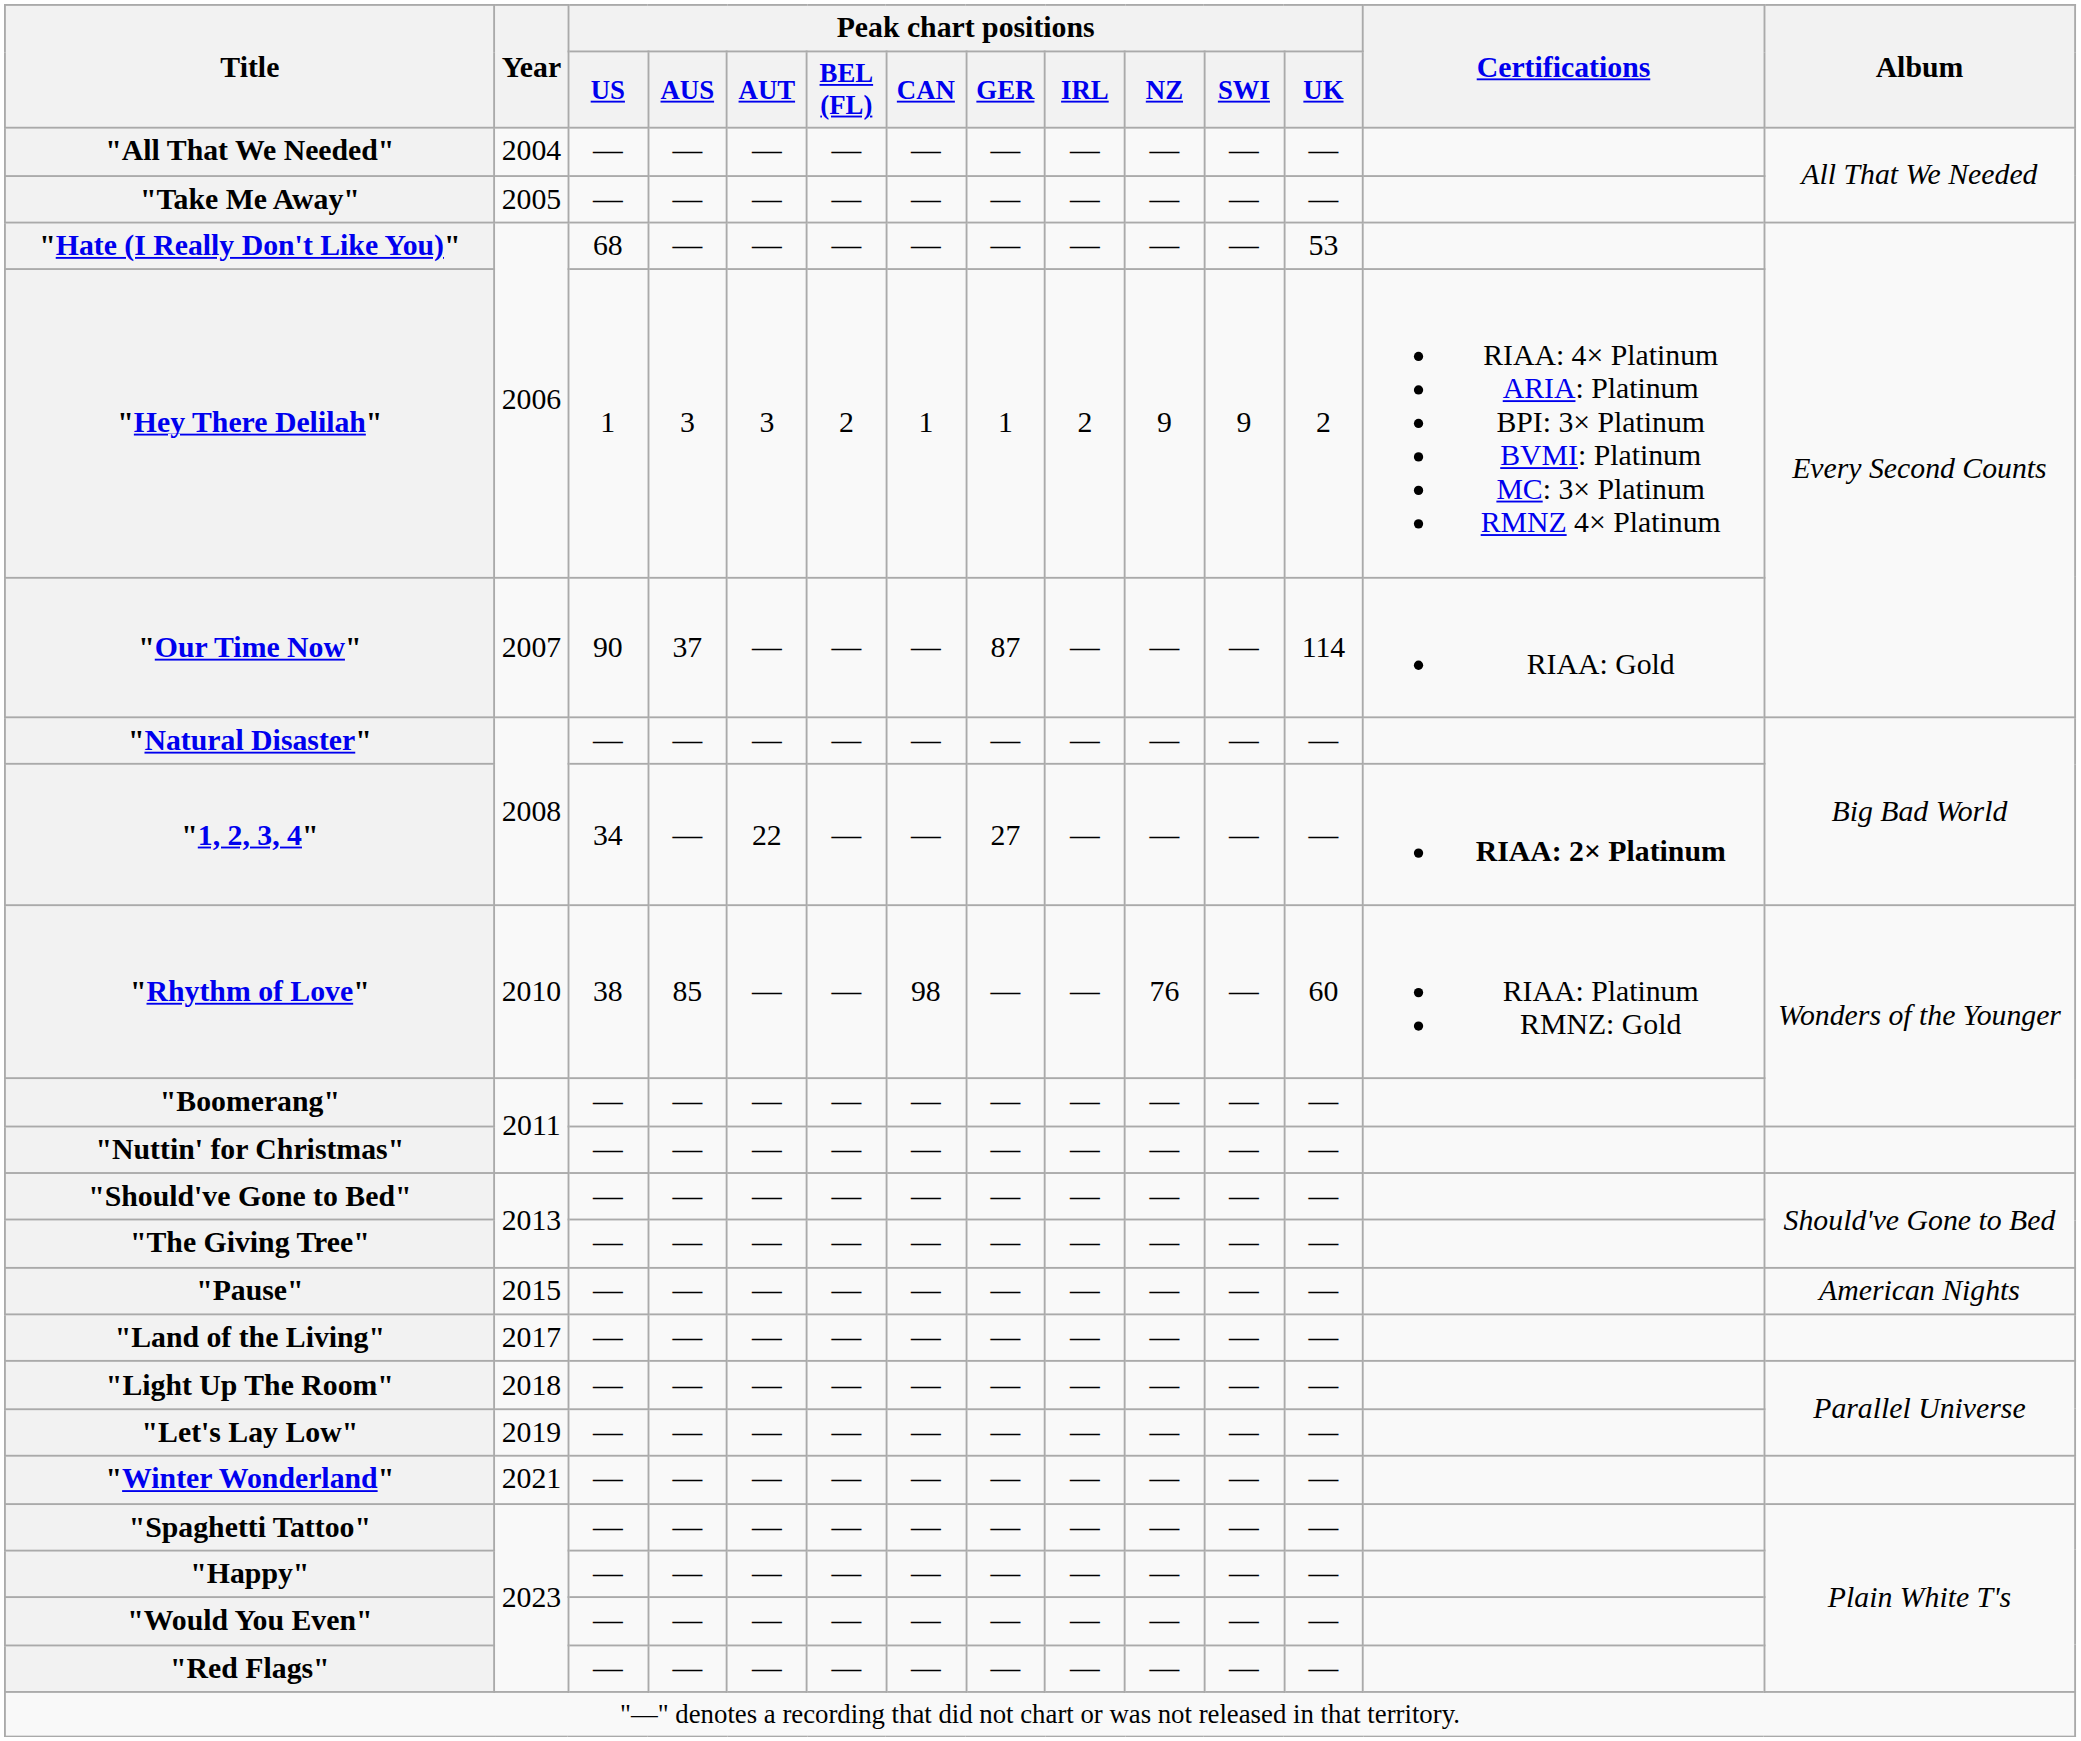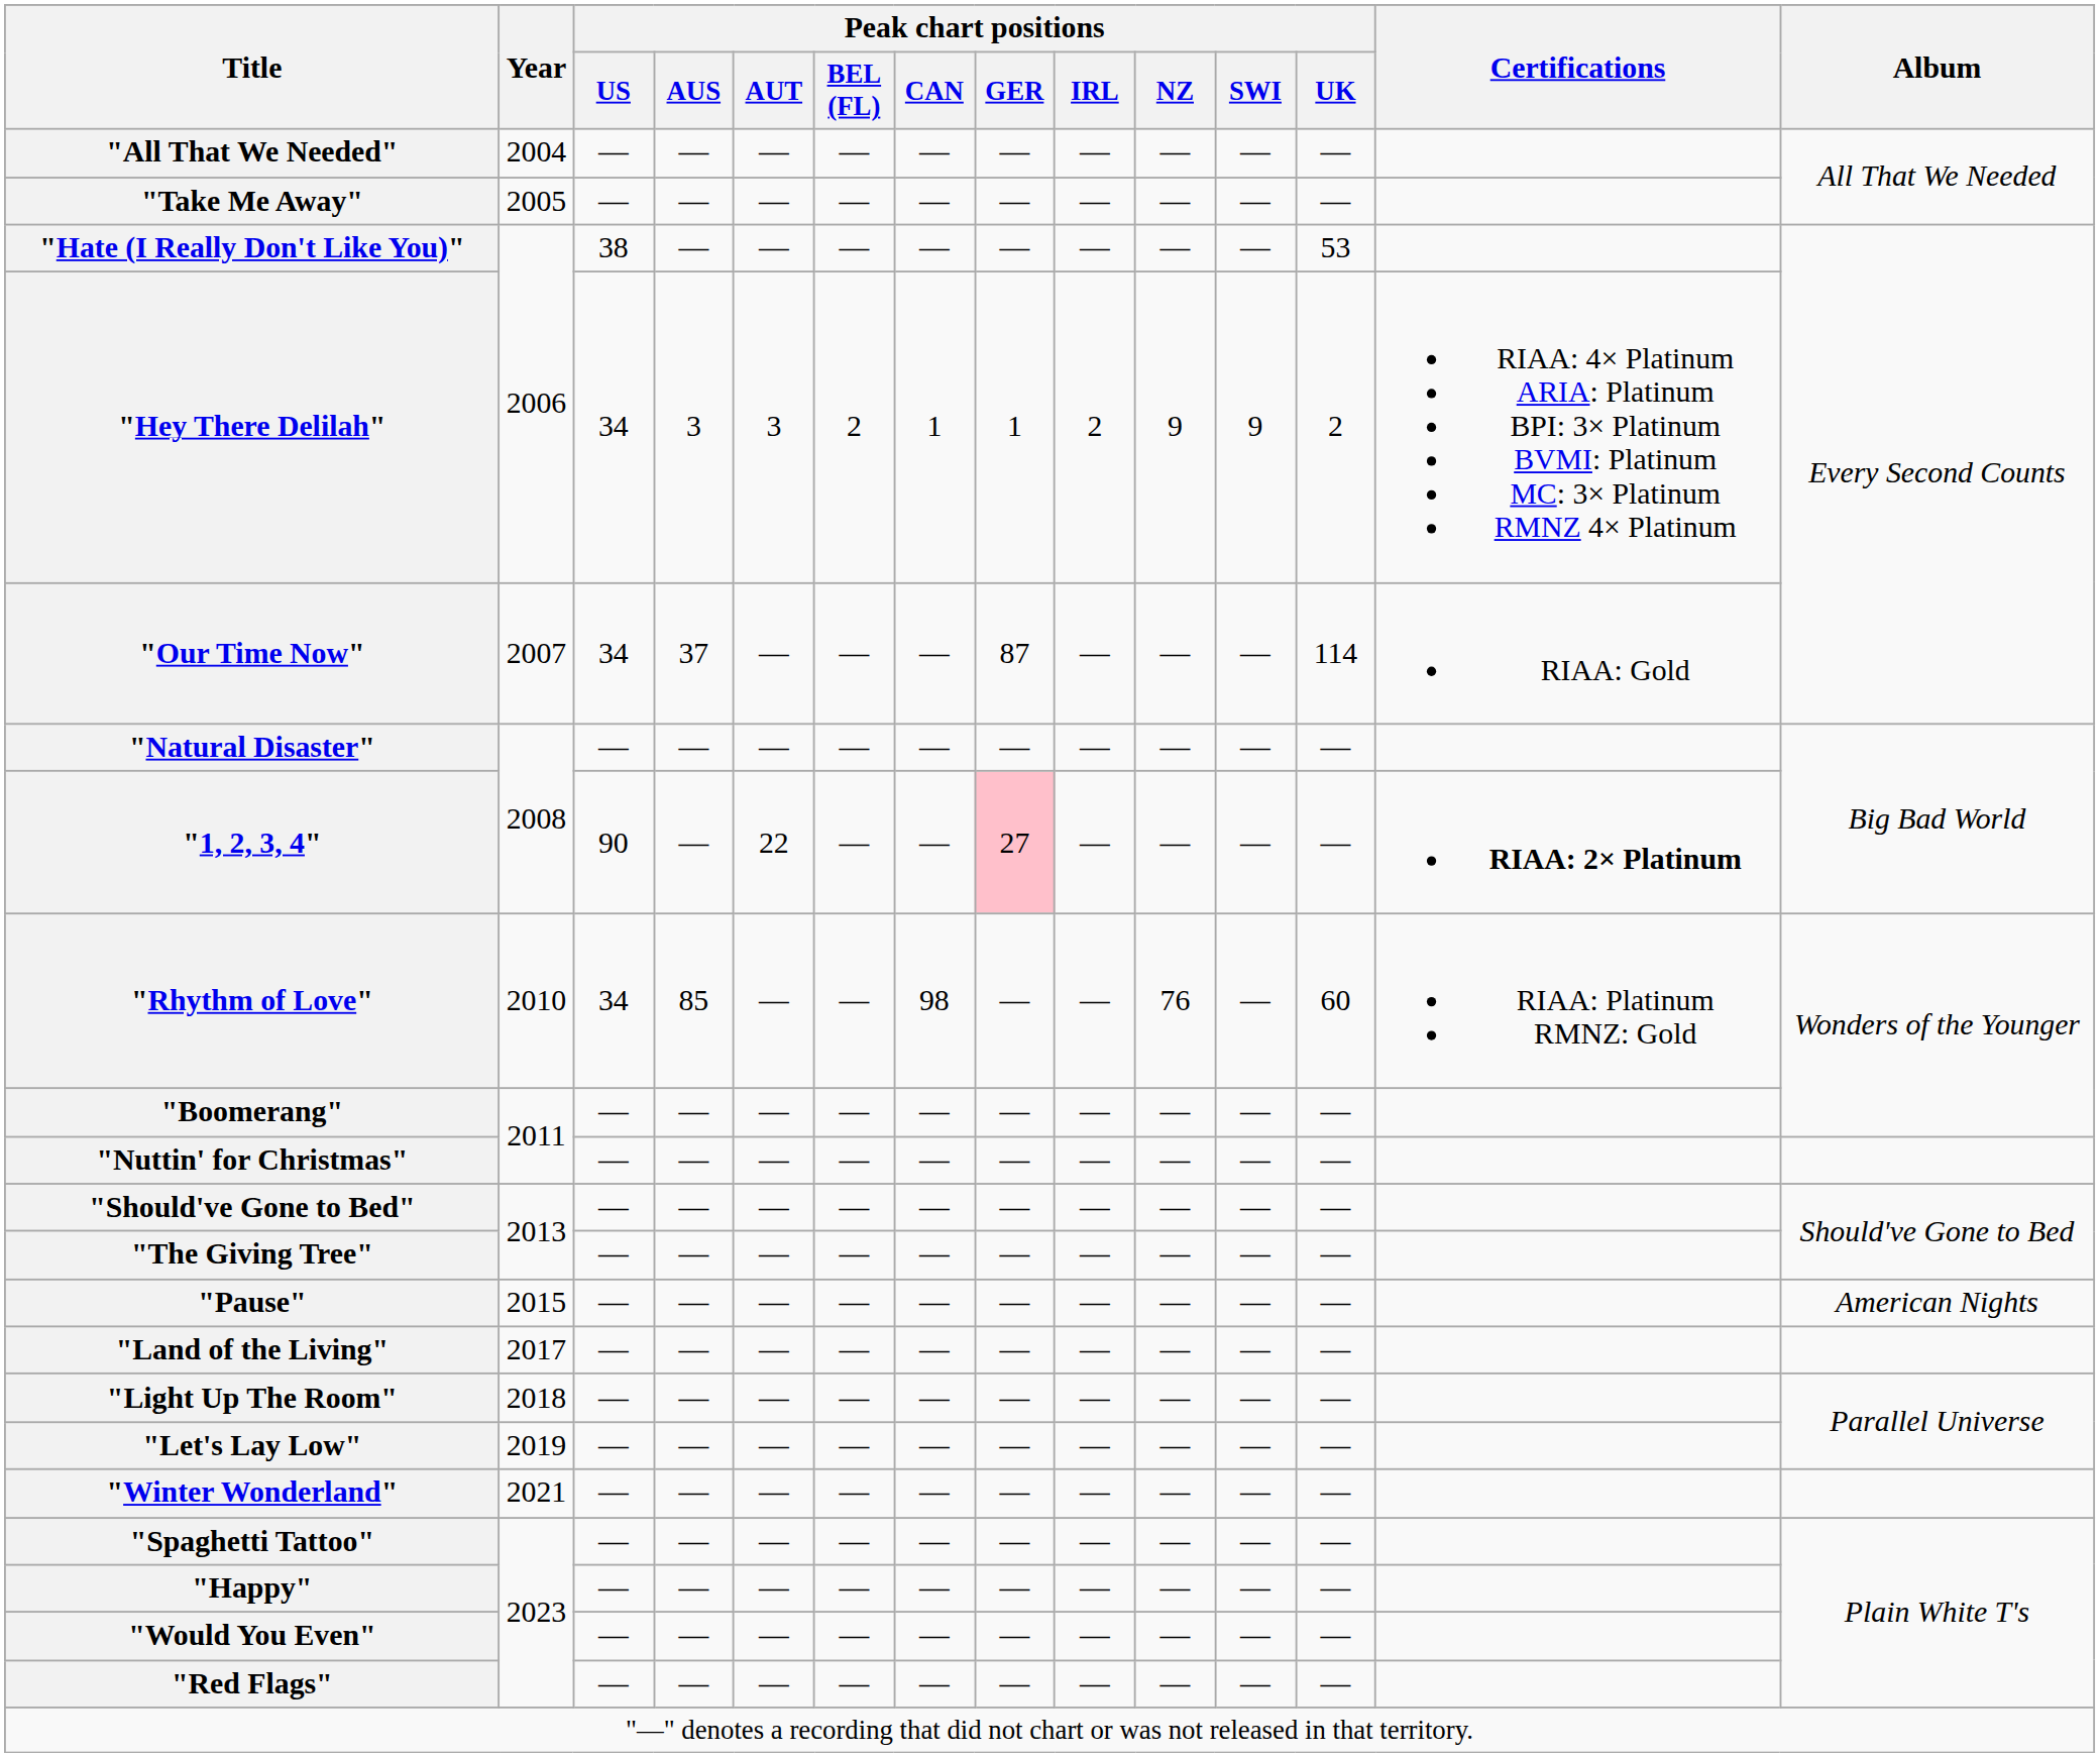"Hate (I Really Don't Like You)" | Peak chart positions / US: 68 -> 38
"Hey There Delilah" | Peak chart positions / US: 1 -> 34
"Our Time Now" | Peak chart positions / US: 90 -> 34
"1, 2, 3, 4" | Peak chart positions / US: 34 -> 90
"1, 2, 3, 4" | Peak chart positions / GER: no background -> pink background
"Rhythm of Love" | Peak chart positions / US: 38 -> 34
